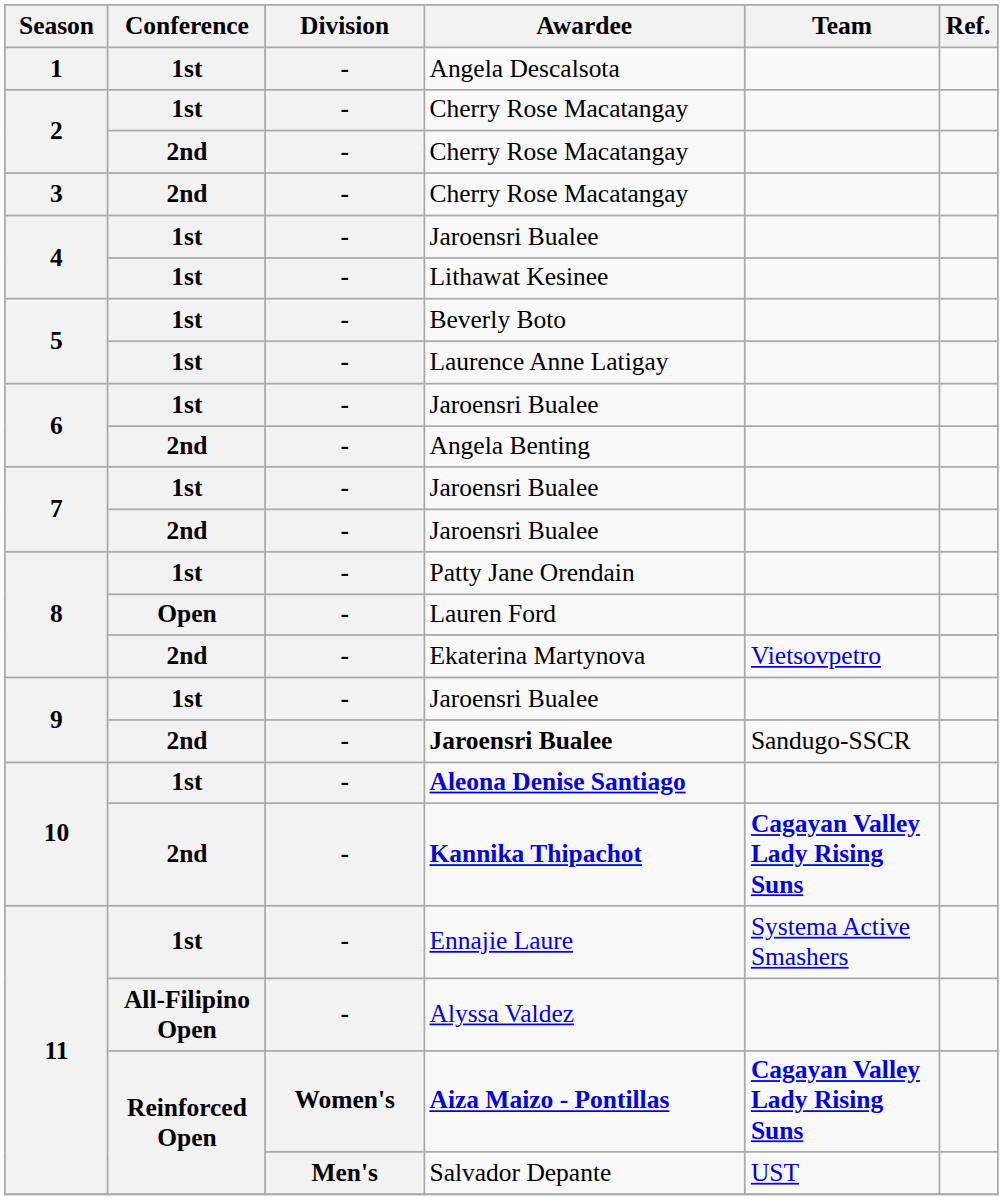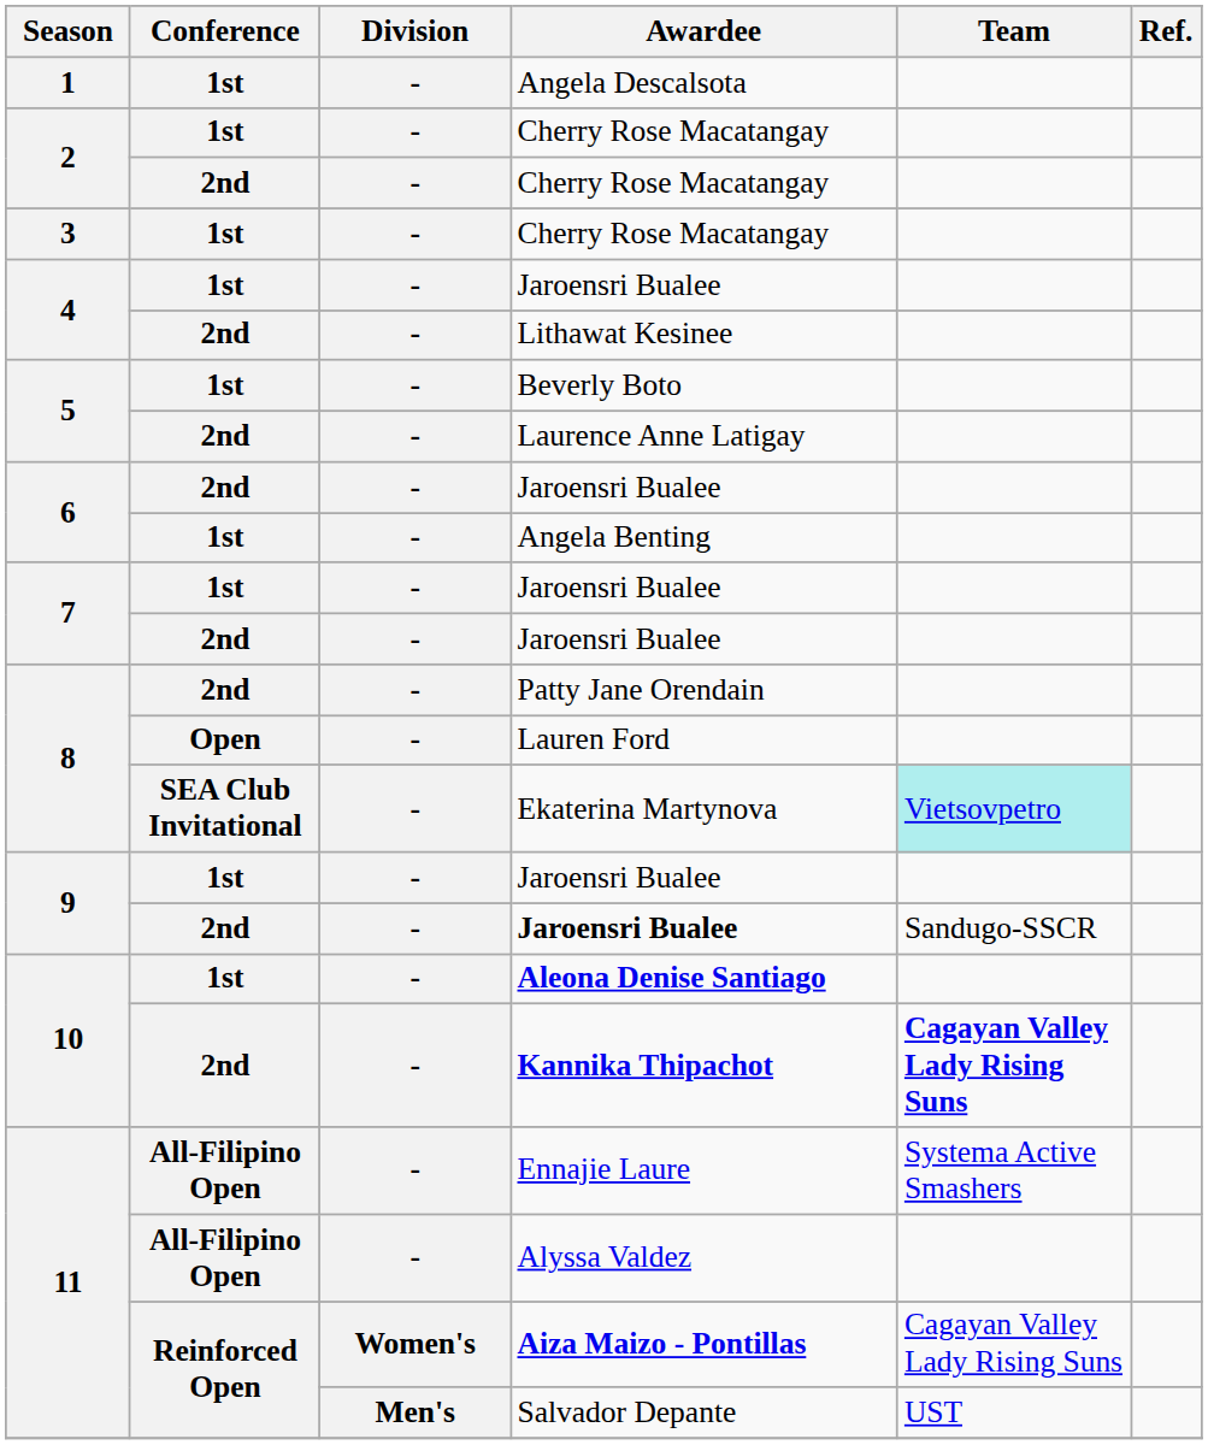3 / Cherry Rose Macatangay | Conference: 2nd -> 1st
Lithawat Kesinee | Conference: 1st -> 2nd
Laurence Anne Latigay | Conference: 1st -> 2nd
6 / Jaroensri Bualee | Conference: 1st -> 2nd
Angela Benting | Conference: 2nd -> 1st
Patty Jane Orendain | Conference: 1st -> 2nd
Ekaterina Martynova | Conference: 2nd -> SEA Club Invitational
Ekaterina Martynova | Team: no background -> paleturquoise background
Ennajie Laure | Conference: 1st -> All-Filipino Open
Aiza Maizo - Pontillas | Team: bold -> normal
